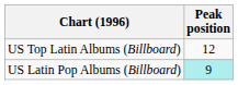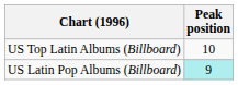US Top Latin Albums (Billboard) | Peak position: 12 -> 10
